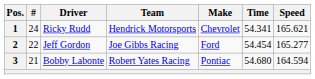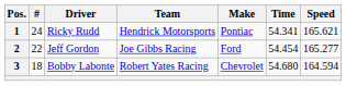1 | Make: Chevrolet -> Pontiac
3 | #: 21 -> 18
3 | Make: Pontiac -> Chevrolet
